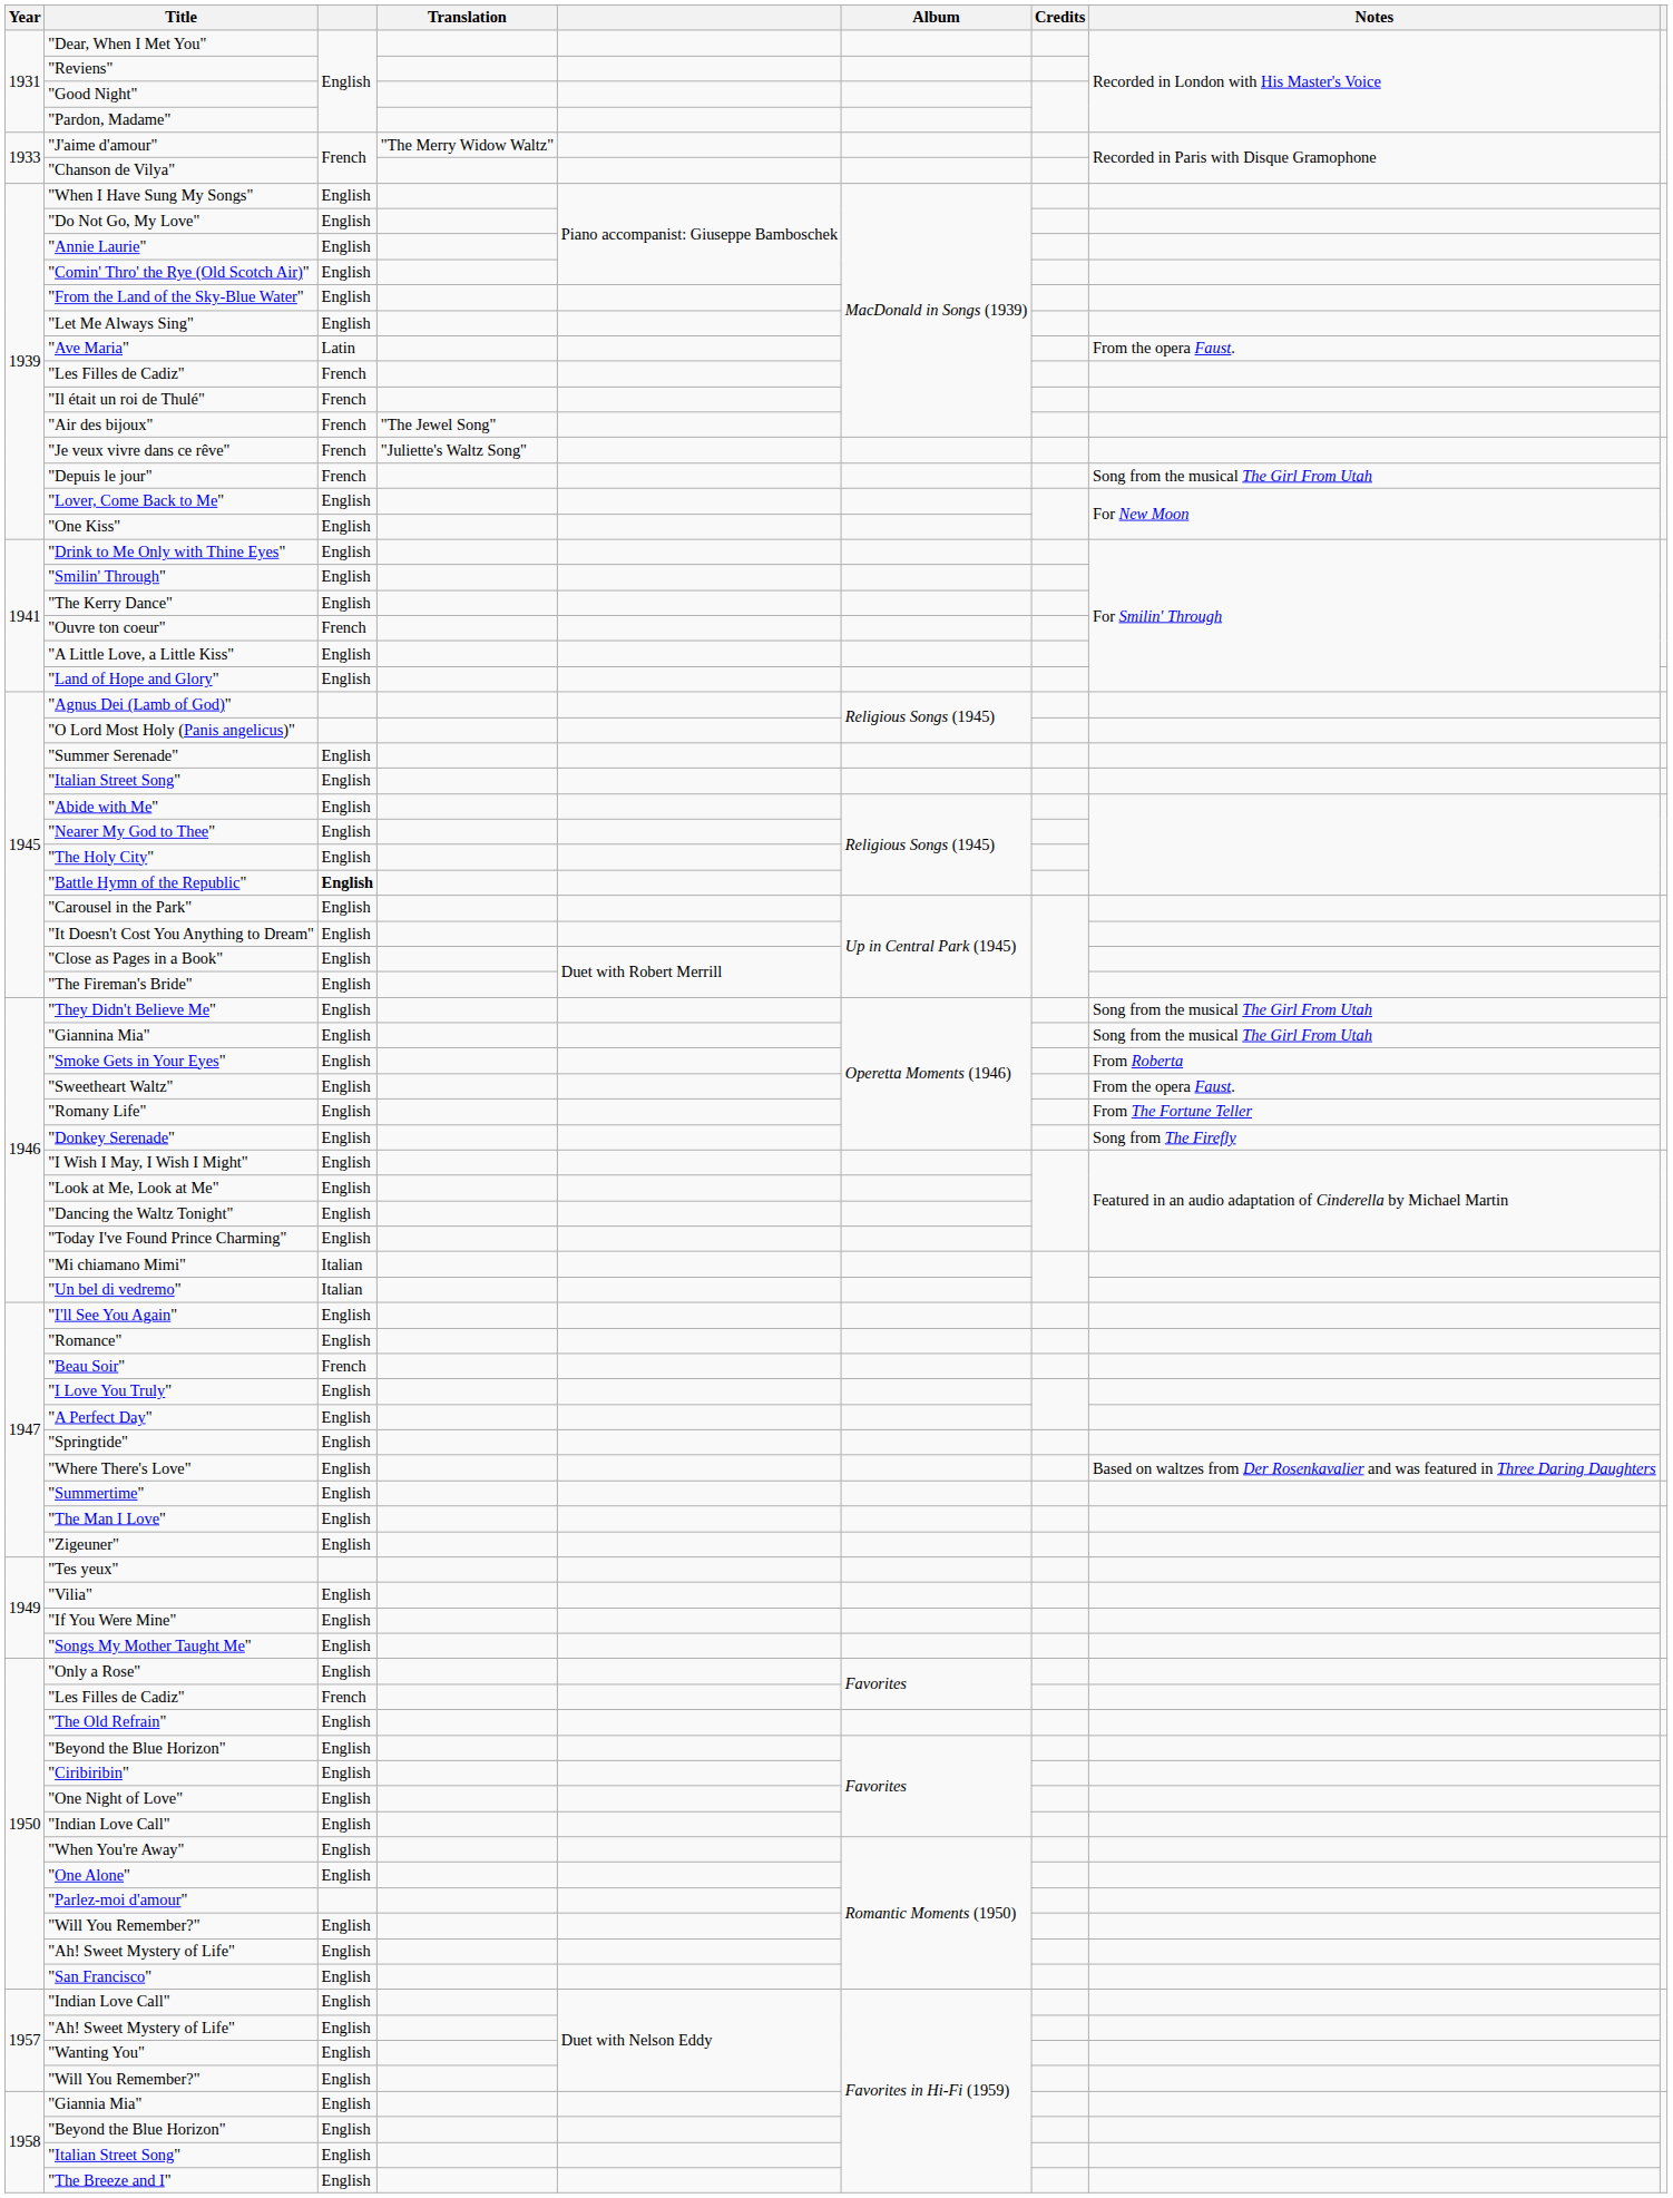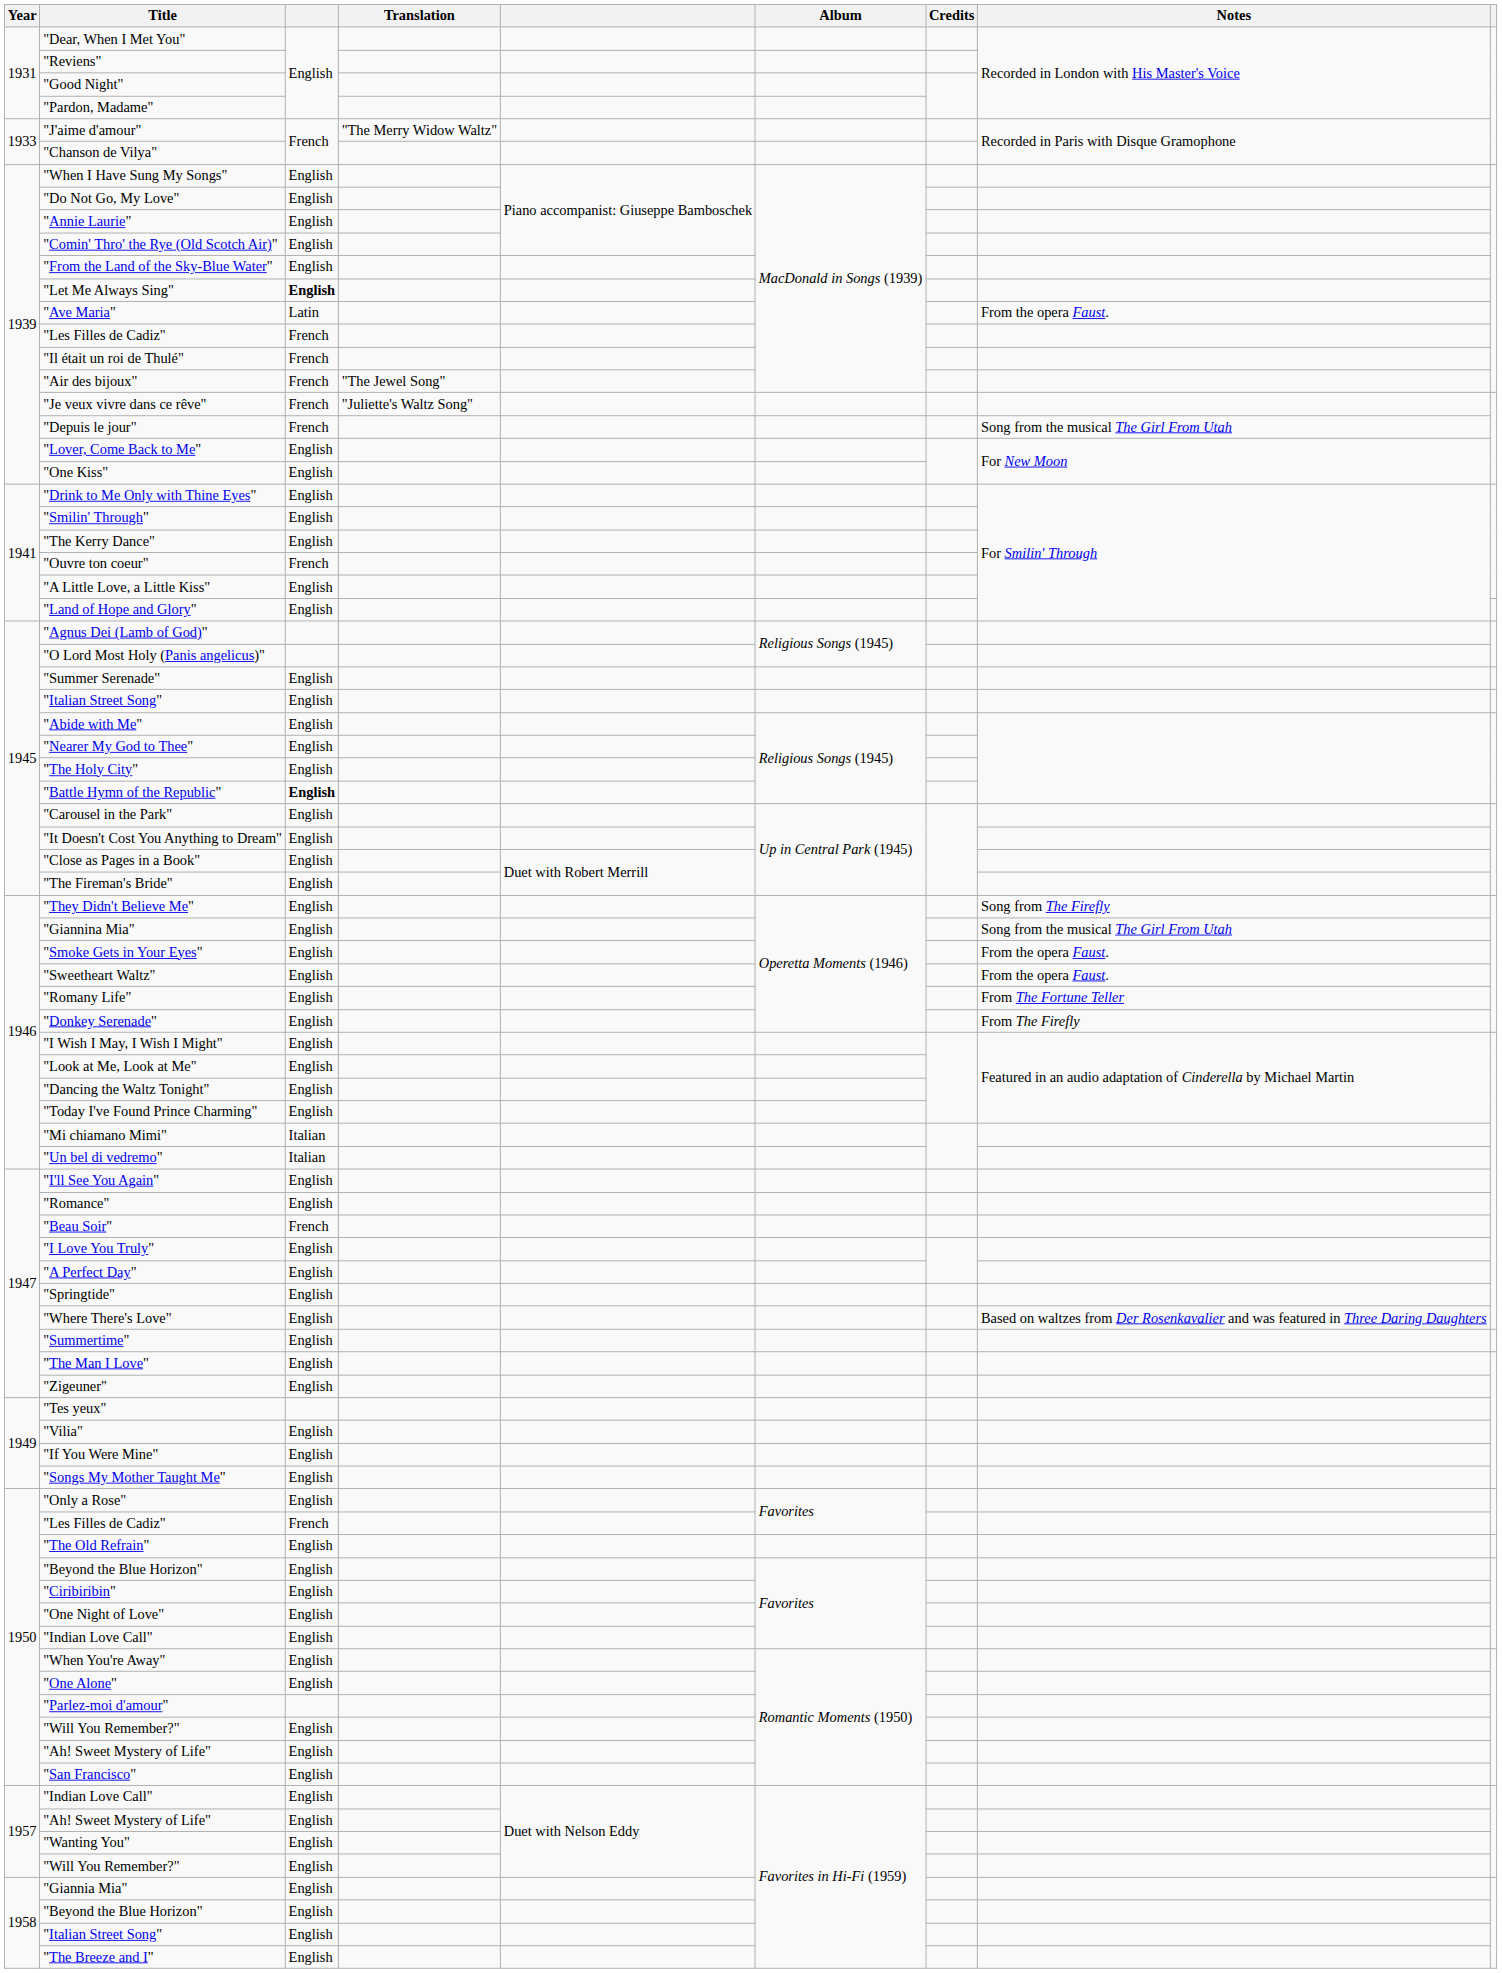"Let Me Always Sing" | column 3: normal -> bold
"They Didn't Believe Me" | Notes: Song from the musical The Girl From Utah -> Song from The Firefly
"Smoke Gets in Your Eyes" | Notes: From Roberta -> From the opera Faust.
"Donkey Serenade" | Notes: Song from The Firefly -> From The Firefly
